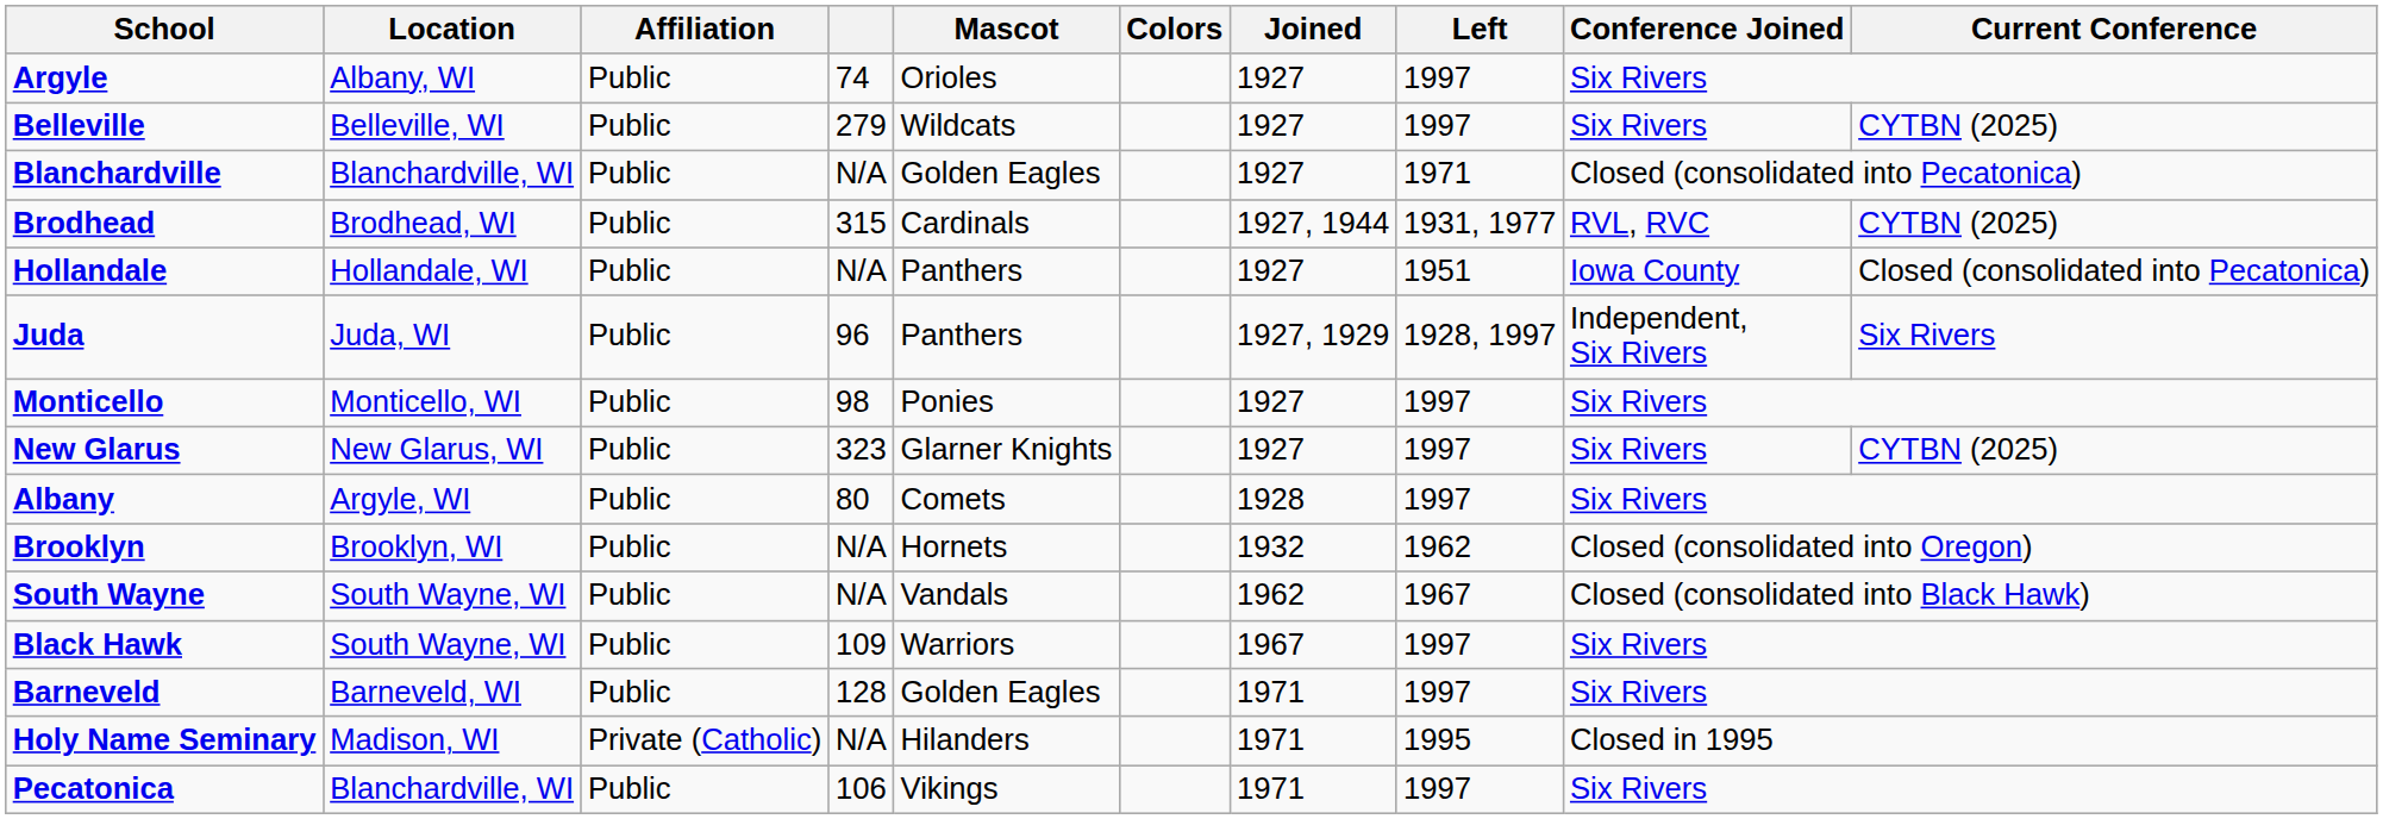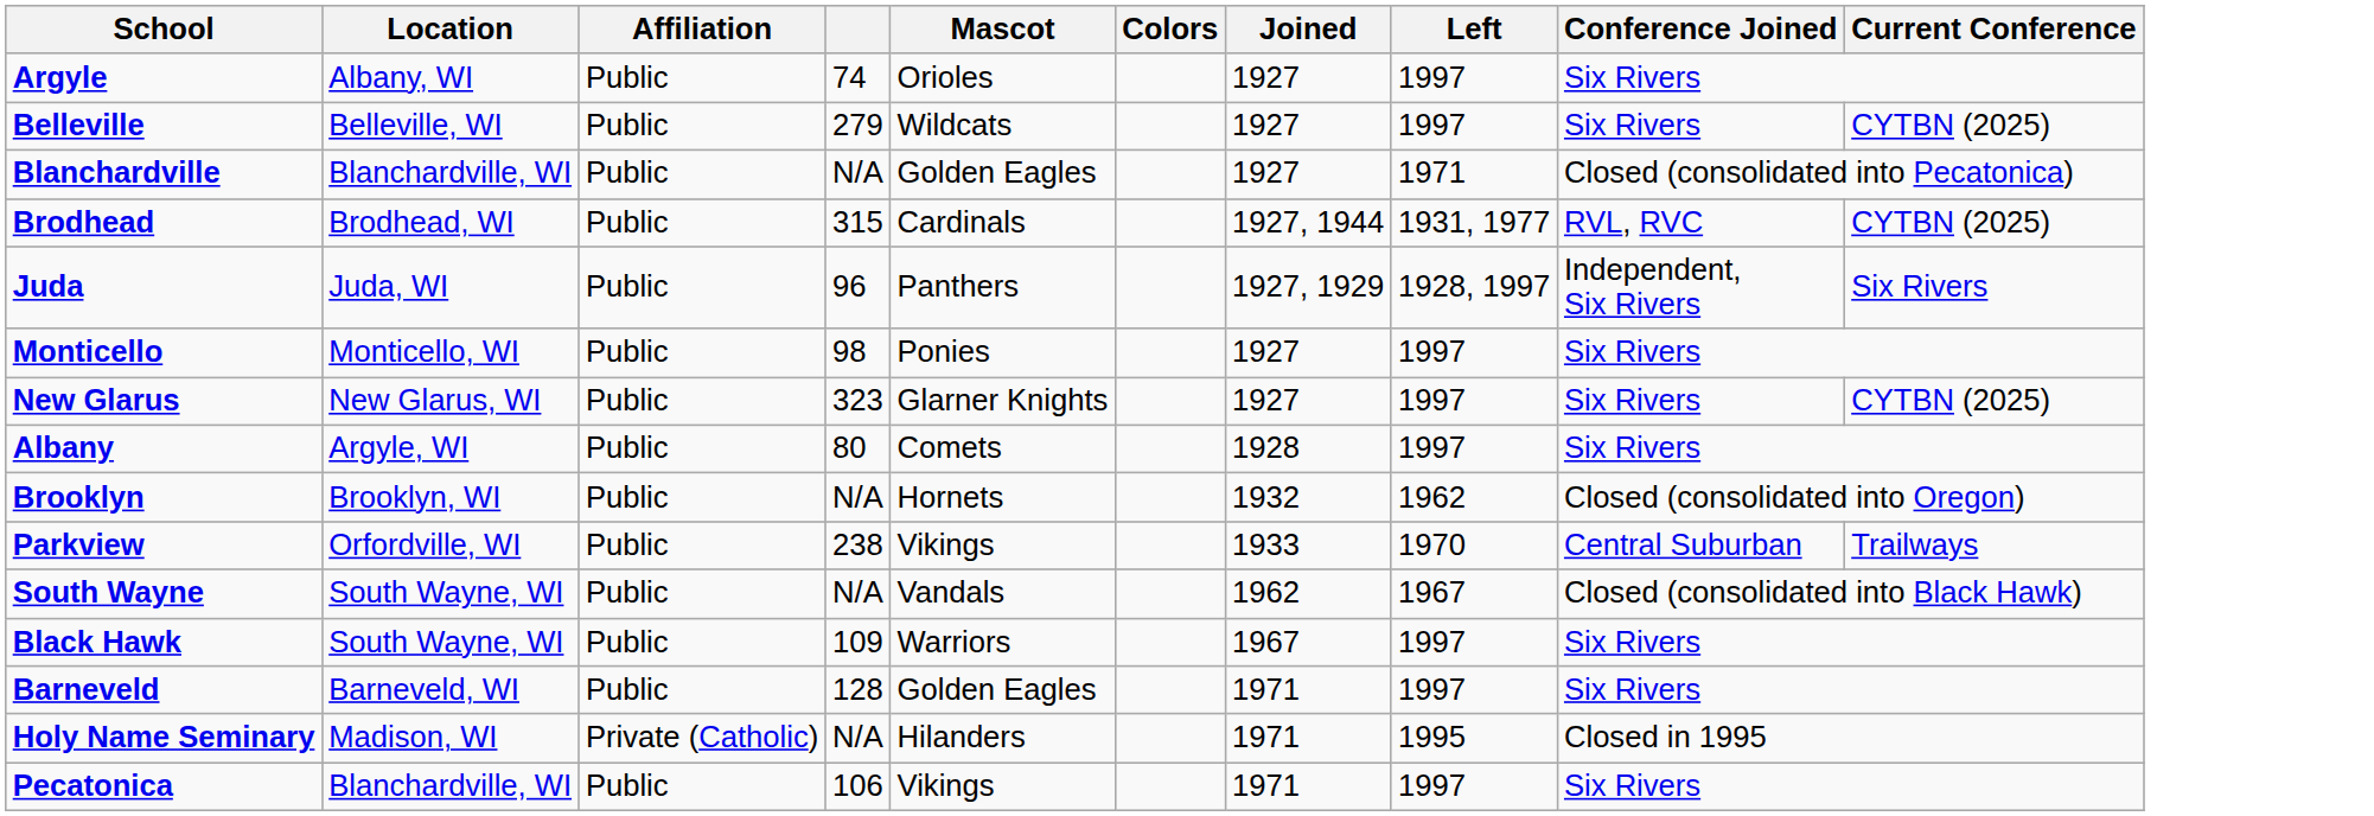- row: Hollandale | Hollandale, WI | Public | N/A | Panthers | 1927 | 1951 | Iowa County | Closed (consolidated into Pecatonica)
+ row: Parkview | Orfordville, WI | Public | 238 | Vikings | 1933 | 1970 | Central Suburban | Trailways
